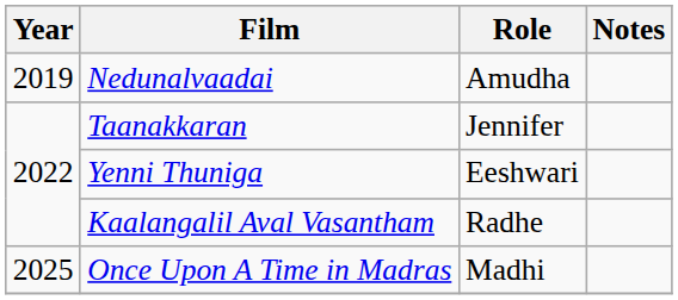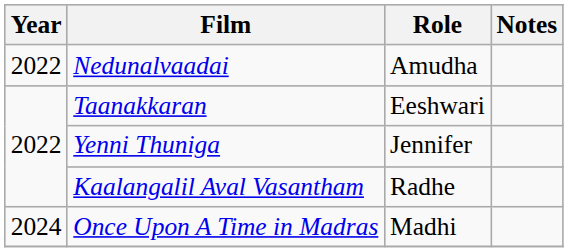Nedunalvaadai | Year: 2019 -> 2022
Taanakkaran | Role: Jennifer -> Eeshwari
Yenni Thuniga | Role: Eeshwari -> Jennifer
Once Upon A Time in Madras | Year: 2025 -> 2024
